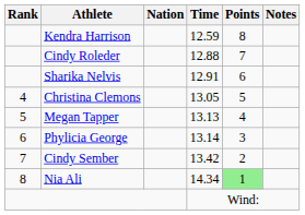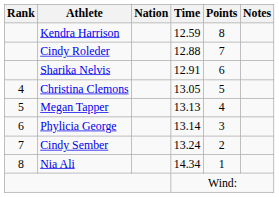Cindy Sember | Time: 13.42 -> 13.24
Nia Ali | Points: lightgreen background -> no background
